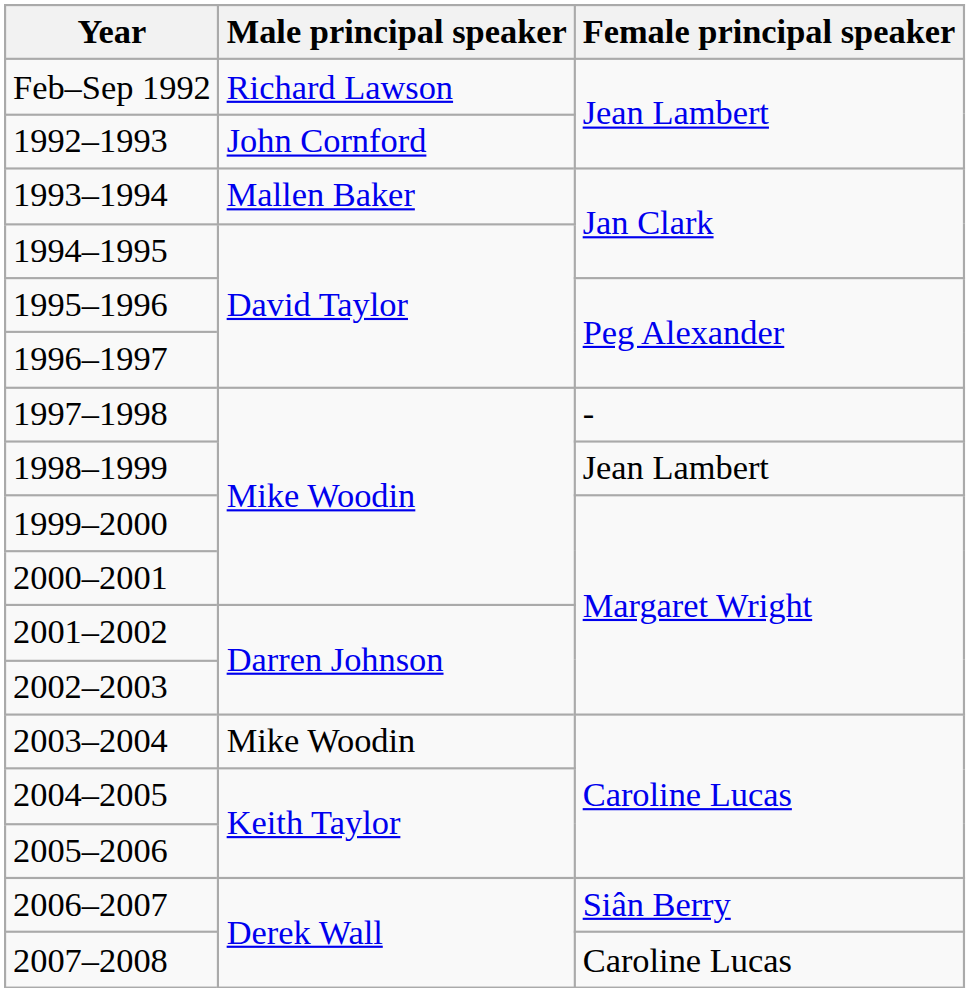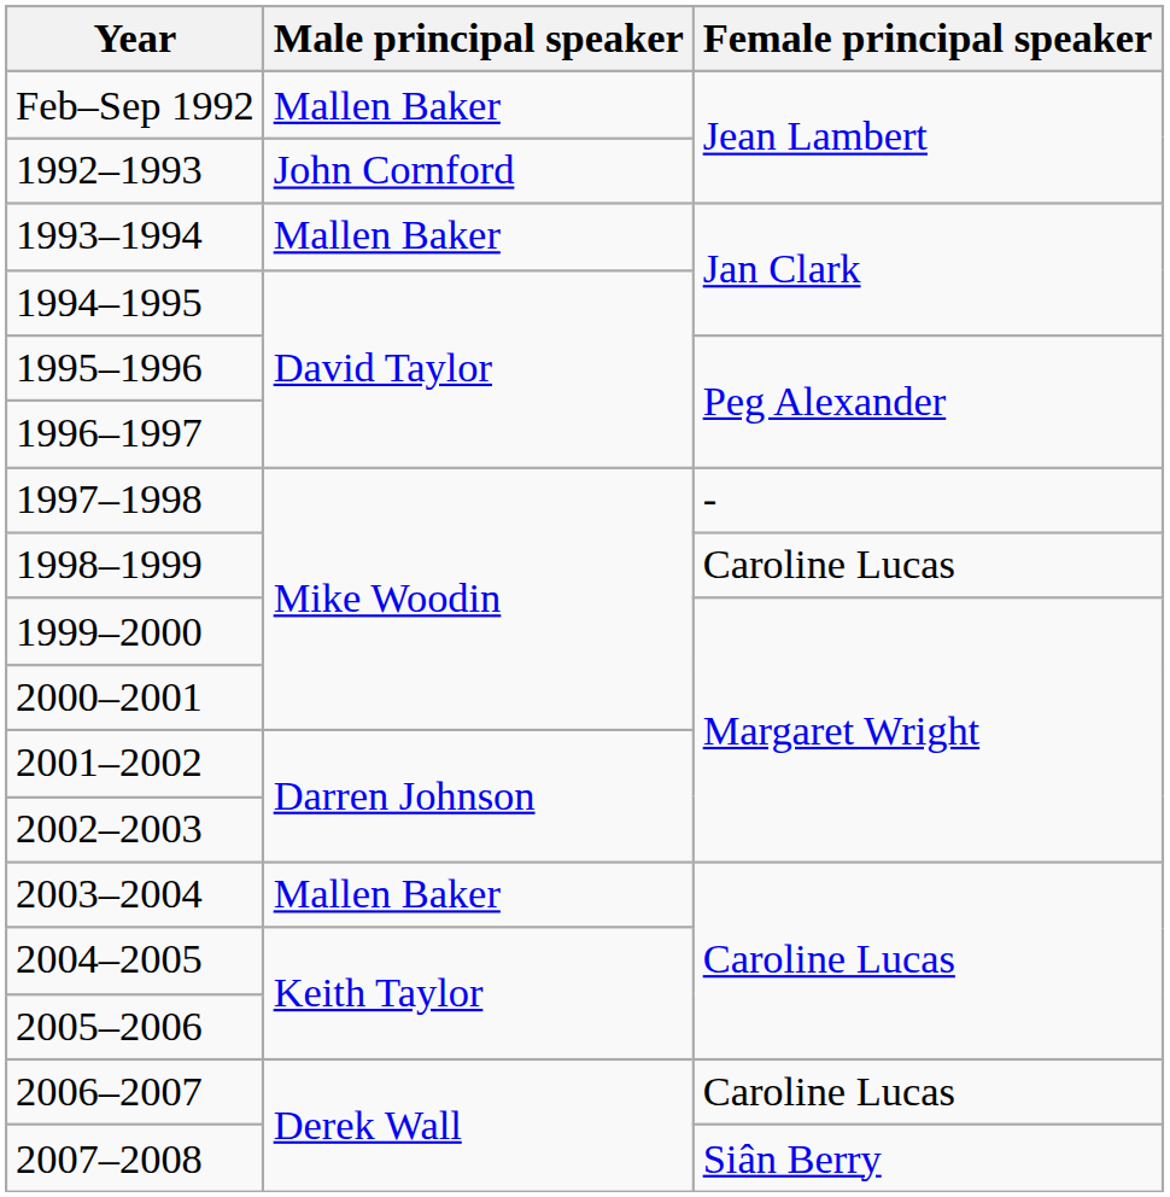Feb–Sep 1992 | Male principal speaker: Richard Lawson -> Mallen Baker
1998–1999 | Female principal speaker: Jean Lambert -> Caroline Lucas
2003–2004 | Male principal speaker: Mike Woodin -> Mallen Baker
2006–2007 | Female principal speaker: Siân Berry -> Caroline Lucas
2007–2008 | Female principal speaker: Caroline Lucas -> Siân Berry
